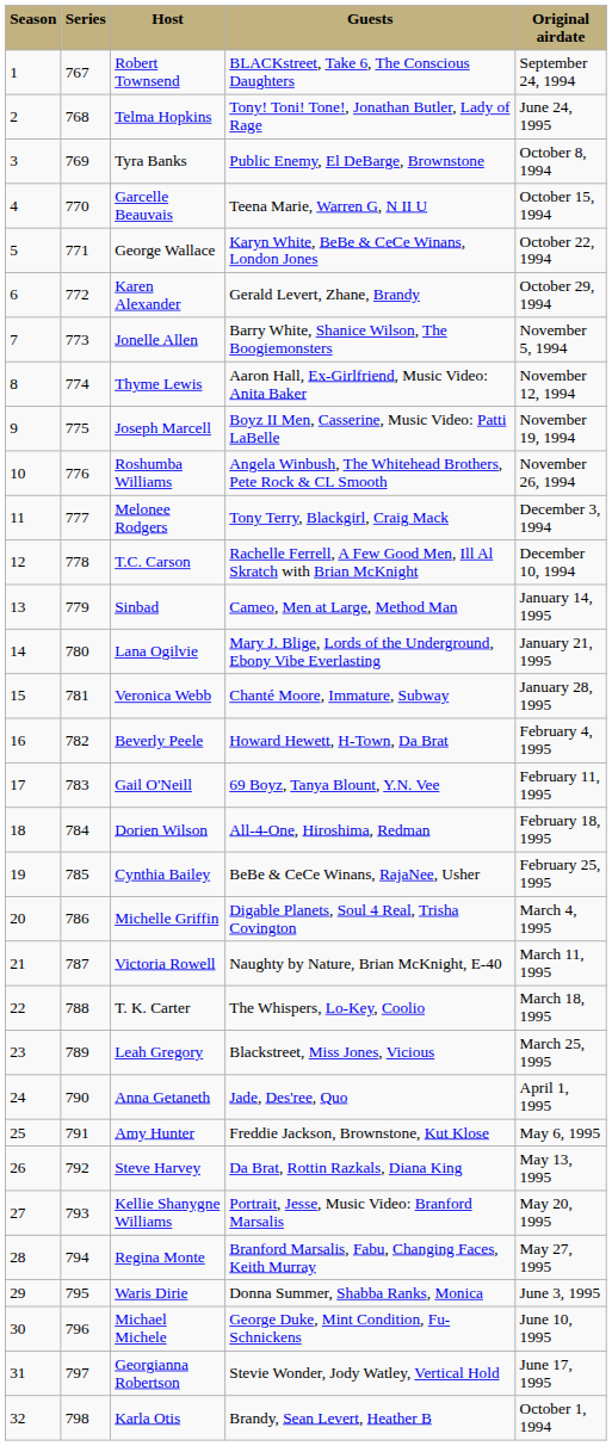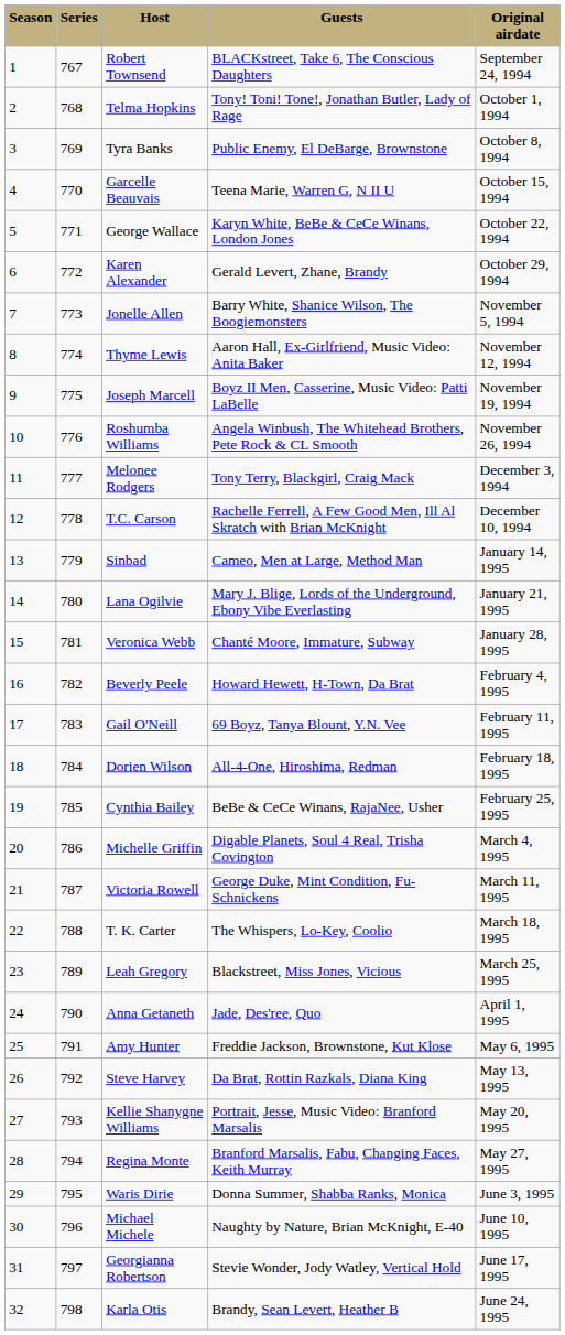Telma Hopkins | Original airdate: June 24, 1995 -> October 1, 1994
Victoria Rowell | Guests: Naughty by Nature, Brian McKnight, E-40 -> George Duke, Mint Condition, Fu-Schnickens
Michael Michele | Guests: George Duke, Mint Condition, Fu-Schnickens -> Naughty by Nature, Brian McKnight, E-40
Karla Otis | Original airdate: October 1, 1994 -> June 24, 1995
